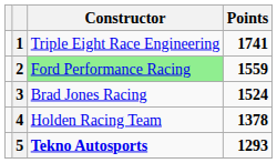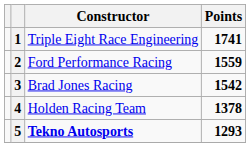2 | Constructor: lightgreen background -> no background
3 | Points: 1524 -> 1542
